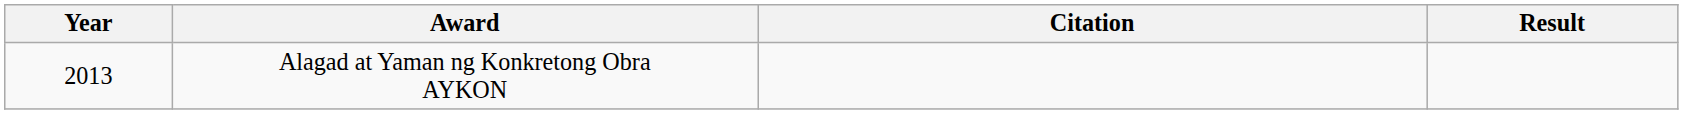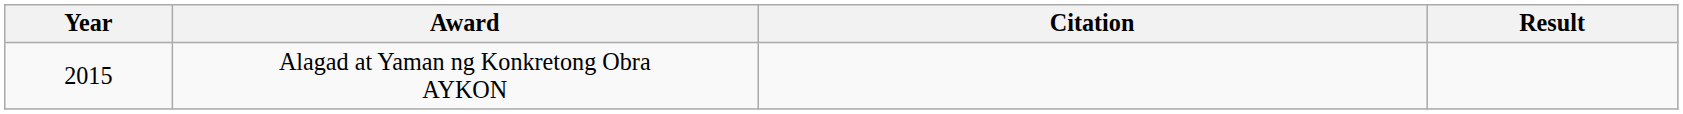Alagad at Yaman ng Konkretong Obra AYKON | Year: 2013 -> 2015
